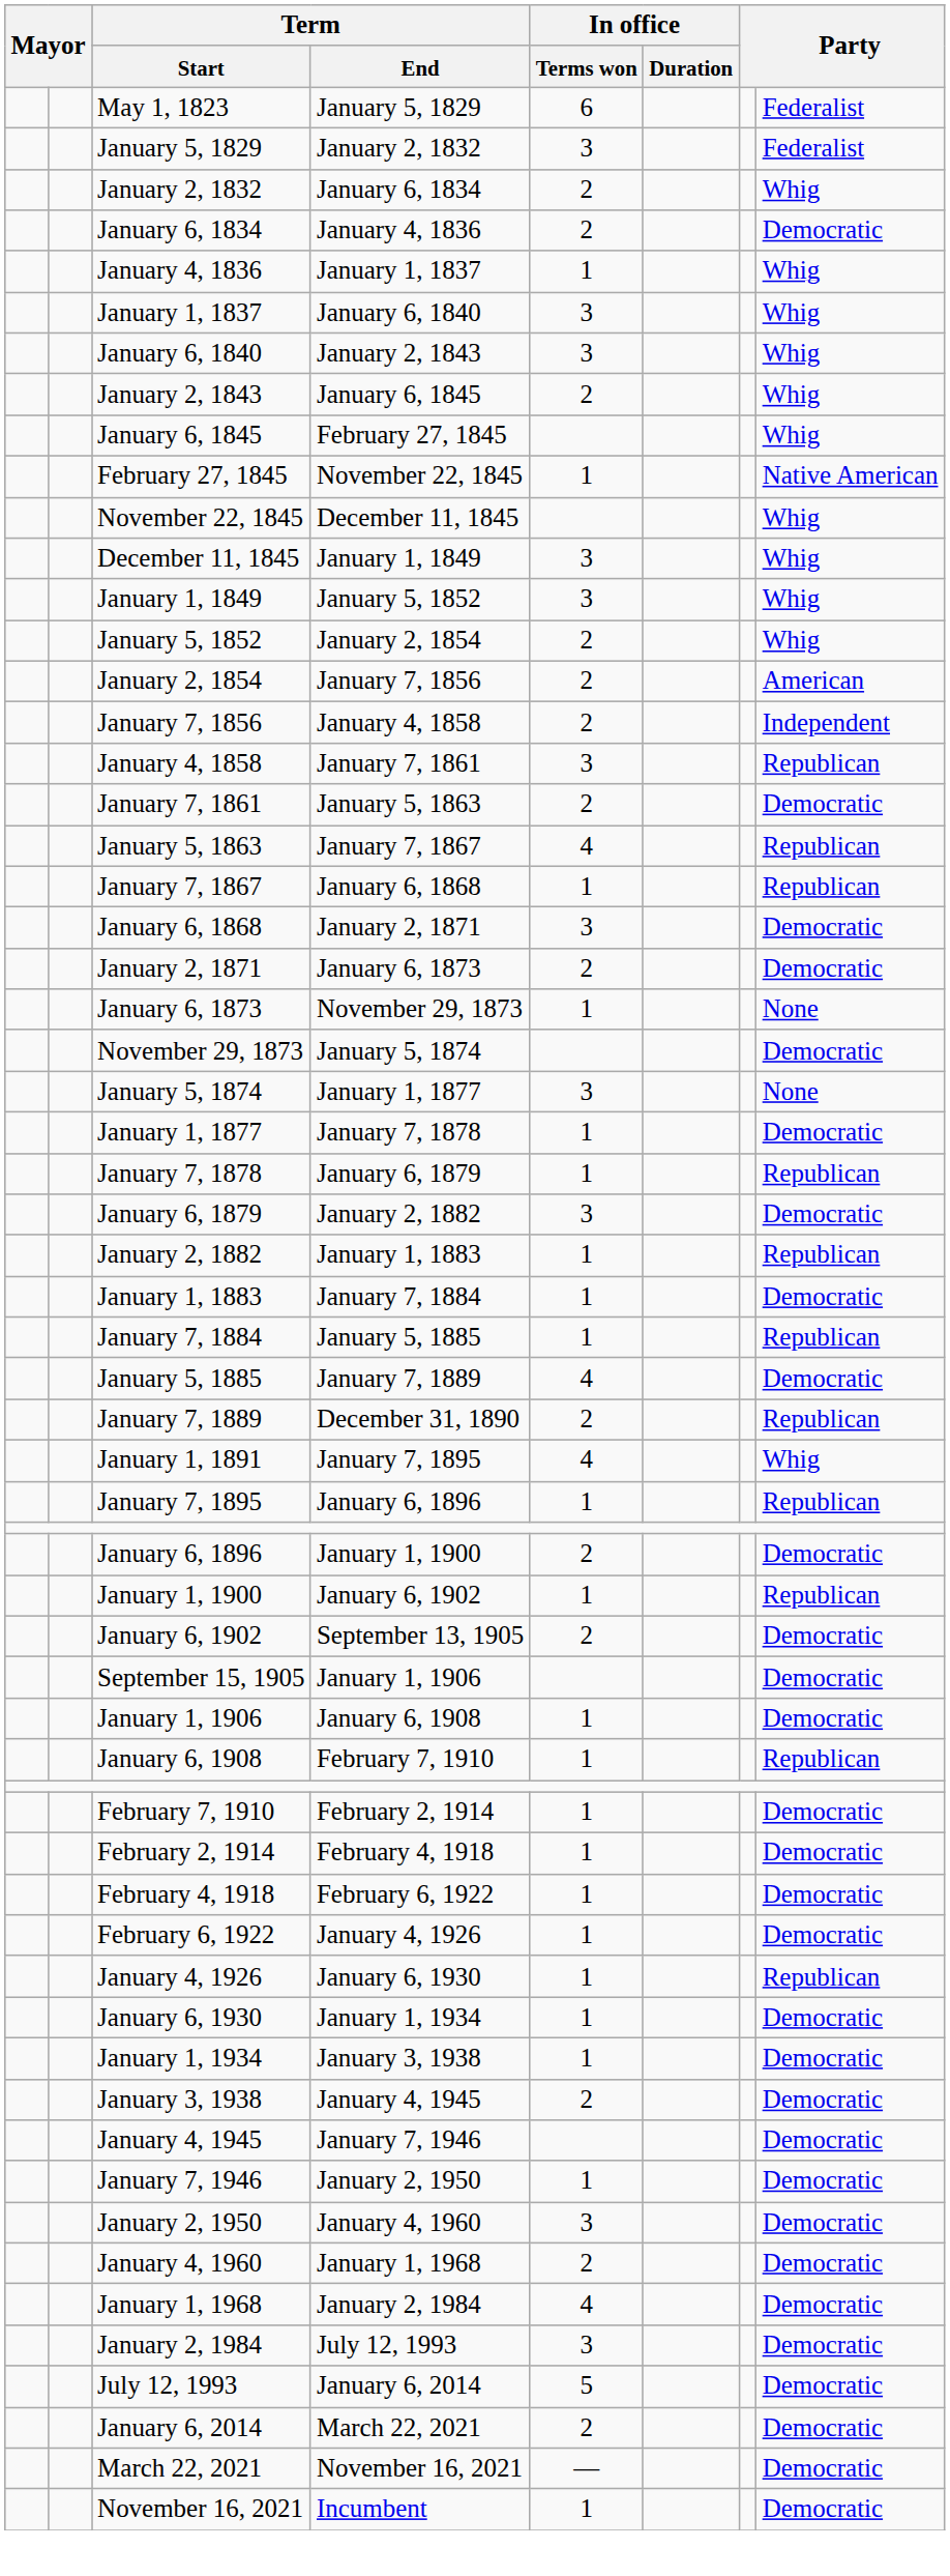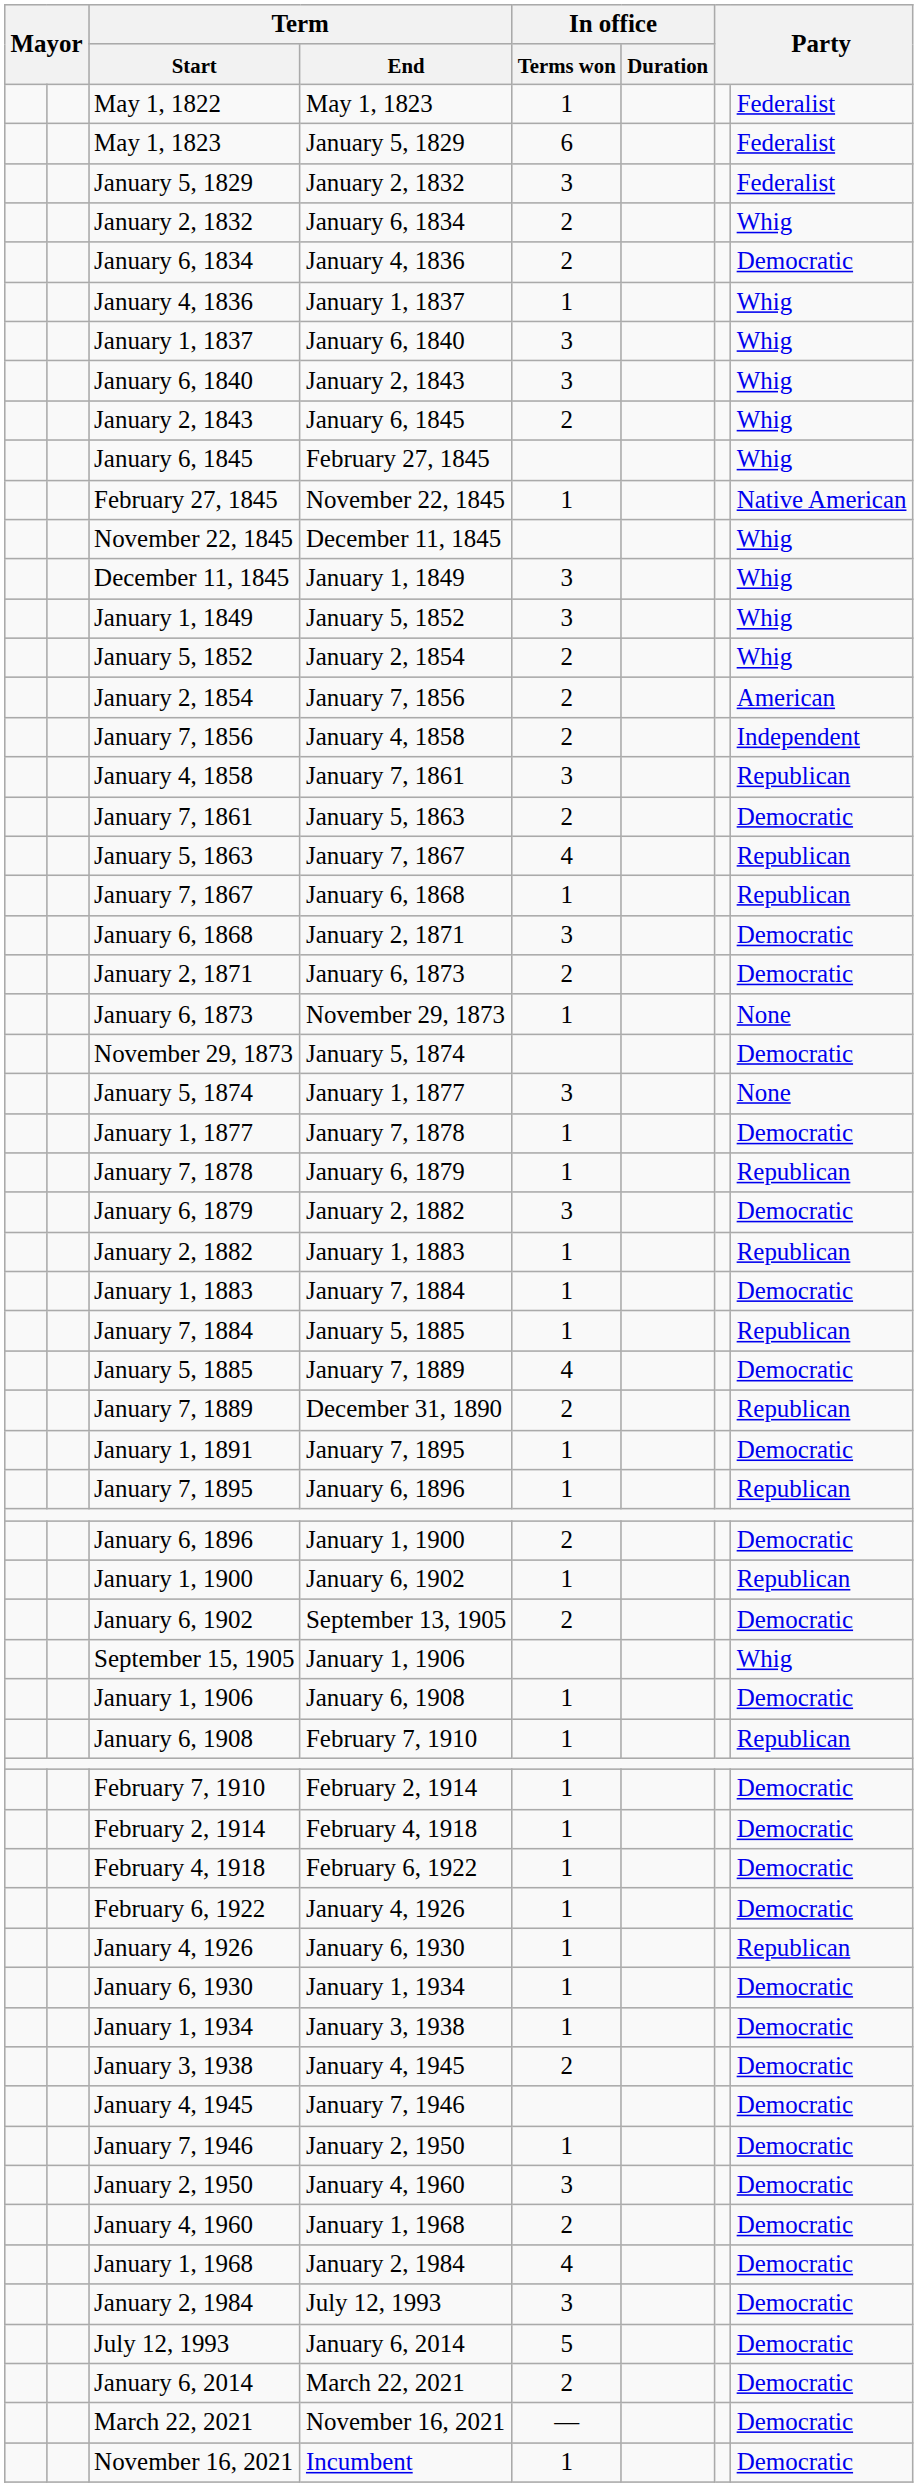+ row: May 1, 1822 | May 1, 1823 | 1 | Federalist
January 1, 1891 | In office / Terms won: 4 -> 1
January 1, 1891 | Party: Whig -> Democratic
September 15, 1905 | Party: Democratic -> Whig
